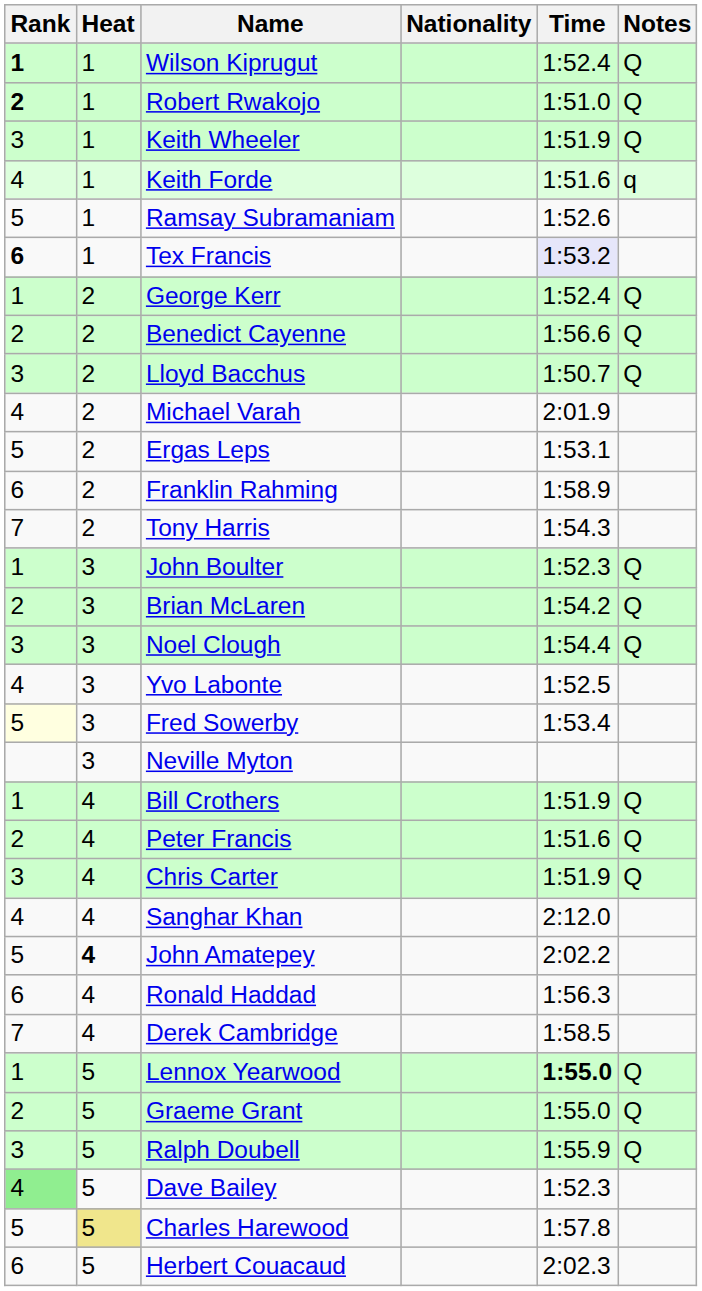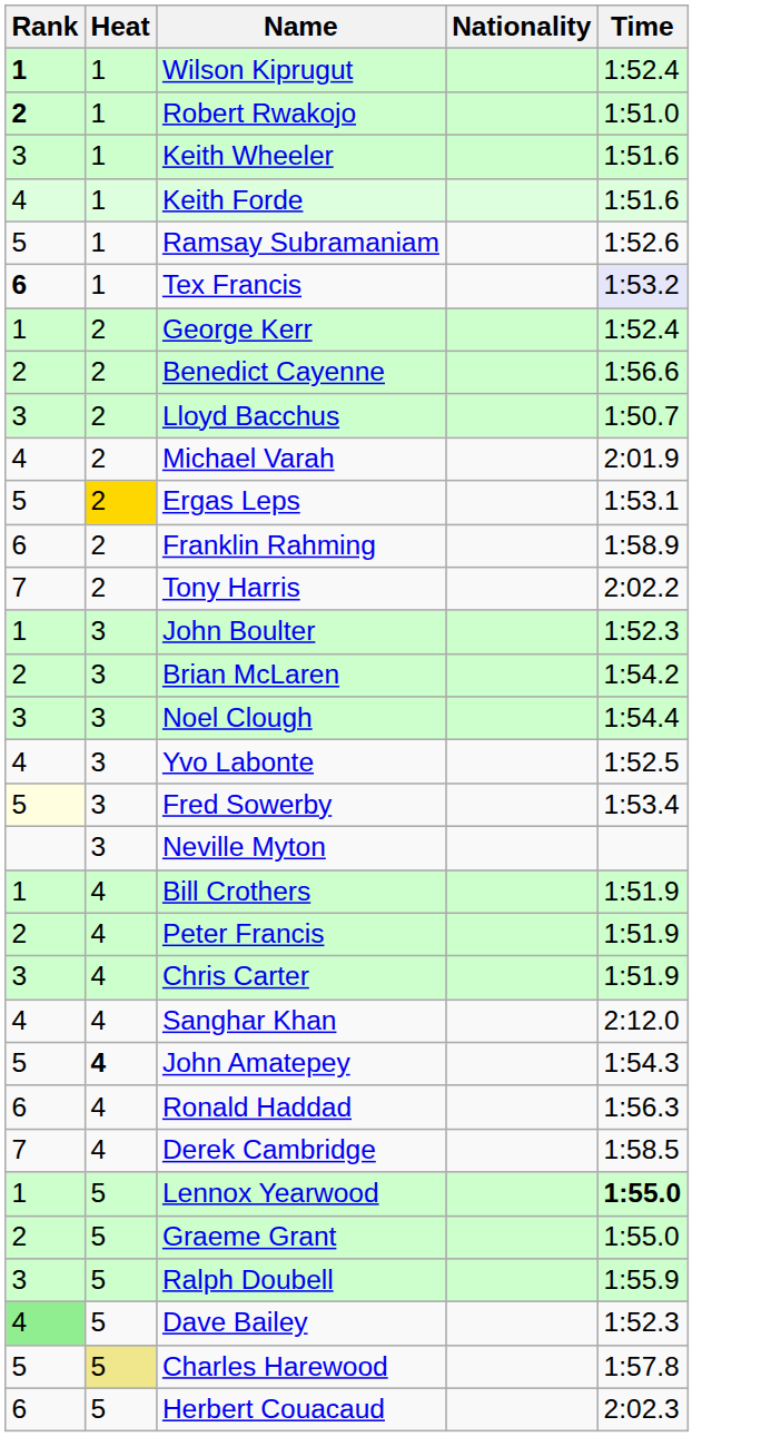- column: Notes | Q | Q | Q | q | Q | Q | Q | Q | Q | Q | Q | Q | Q | Q | Q | Q
Keith Wheeler | Time: 1:51.9 -> 1:51.6
Ergas Leps | Heat: no background -> gold background
Tony Harris | Time: 1:54.3 -> 2:02.2
Peter Francis | Time: 1:51.6 -> 1:51.9
John Amatepey | Time: 2:02.2 -> 1:54.3
